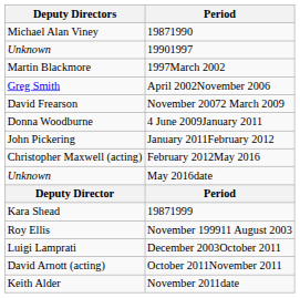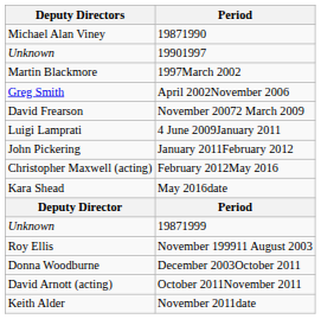4 June 2009January 2011 | Deputy Directors: Donna Woodburne -> Luigi Lamprati
May 2016date | Deputy Directors: Unknown -> Kara Shead
19871999 | Deputy Directors: Kara Shead -> Unknown
December 2003October 2011 | Deputy Directors: Luigi Lamprati -> Donna Woodburne
